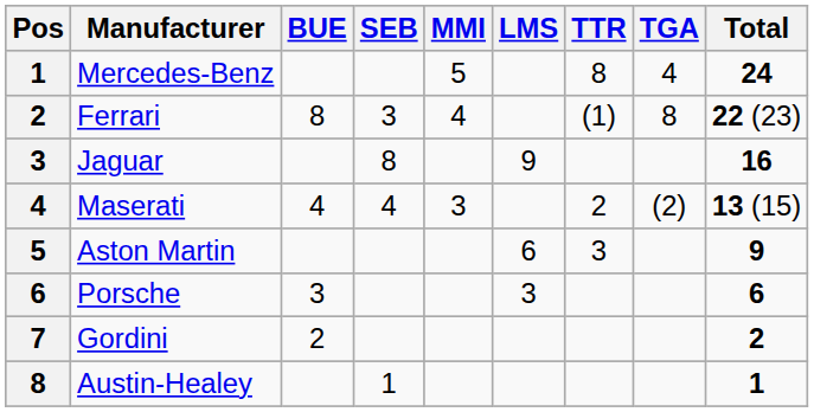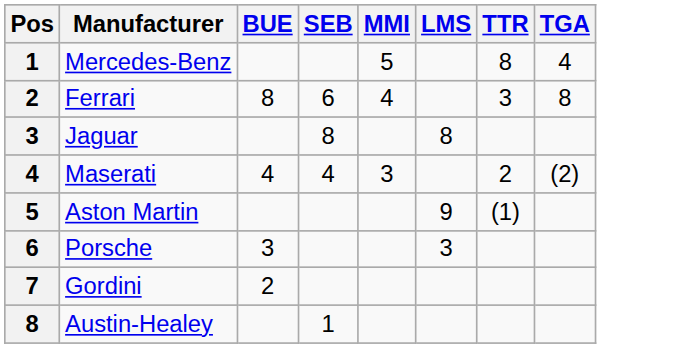- column: Total | 24 | 22 (23) | 16 | 13 (15) | 9 | 6 | 2 | 1
Ferrari | SEB: 3 -> 6
Ferrari | TTR: (1) -> 3
Jaguar | LMS: 9 -> 8
Aston Martin | LMS: 6 -> 9
Aston Martin | TTR: 3 -> (1)
